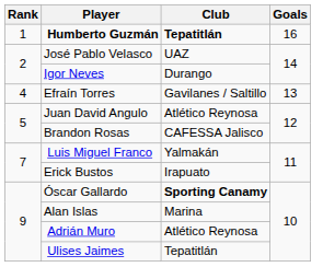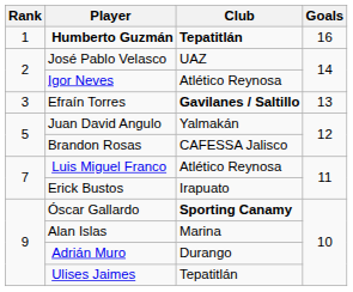Igor Neves | Club: Durango -> Atlético Reynosa
Efraín Torres | Rank: 4 -> 3
Efraín Torres | Club: normal -> bold
Juan David Angulo | Club: Atlético Reynosa -> Yalmakán
Luis Miguel Franco | Club: Yalmakán -> Atlético Reynosa
Adrián Muro | Club: Atlético Reynosa -> Durango
